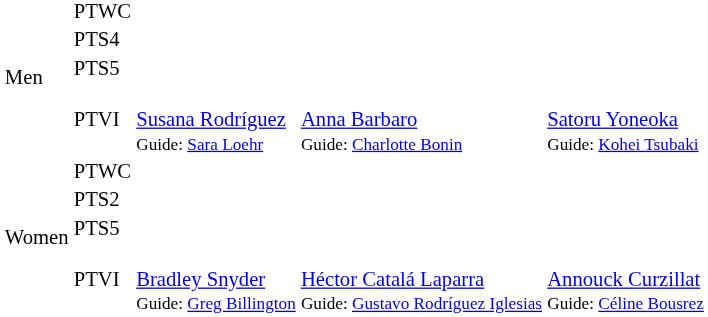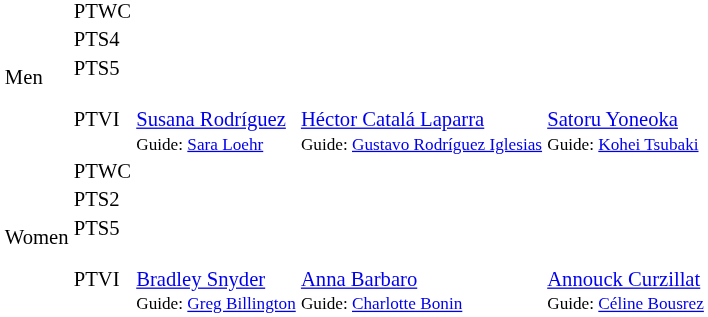Men / PTVI | column 4: Anna Barbaro Guide: Charlotte Bonin -> Héctor Catalá Laparra Guide: Gustavo Rodríguez Iglesias
Women / PTVI | column 4: Héctor Catalá Laparra Guide: Gustavo Rodríguez Iglesias -> Anna Barbaro Guide: Charlotte Bonin
